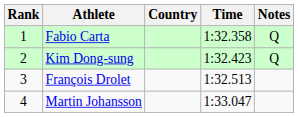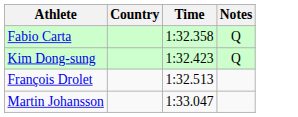- column: Rank | 1 | 2 | 3 | 4
